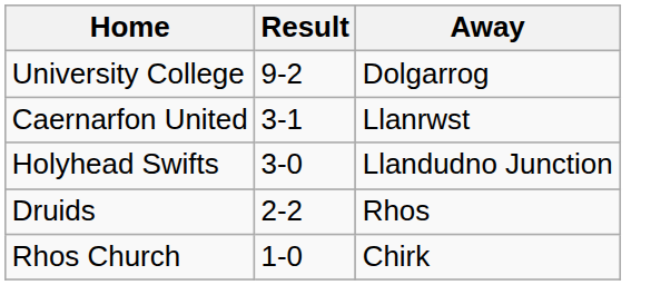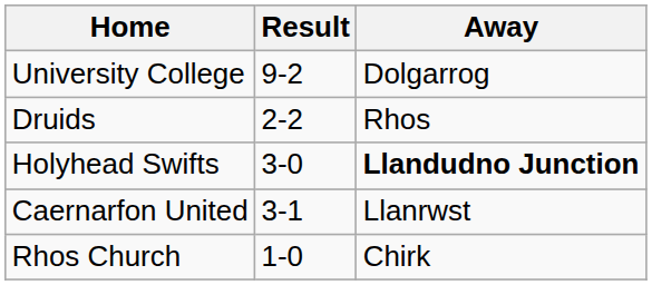rows swapped: Caernarfon United <-> Druids
Holyhead Swifts | Away: normal -> bold
